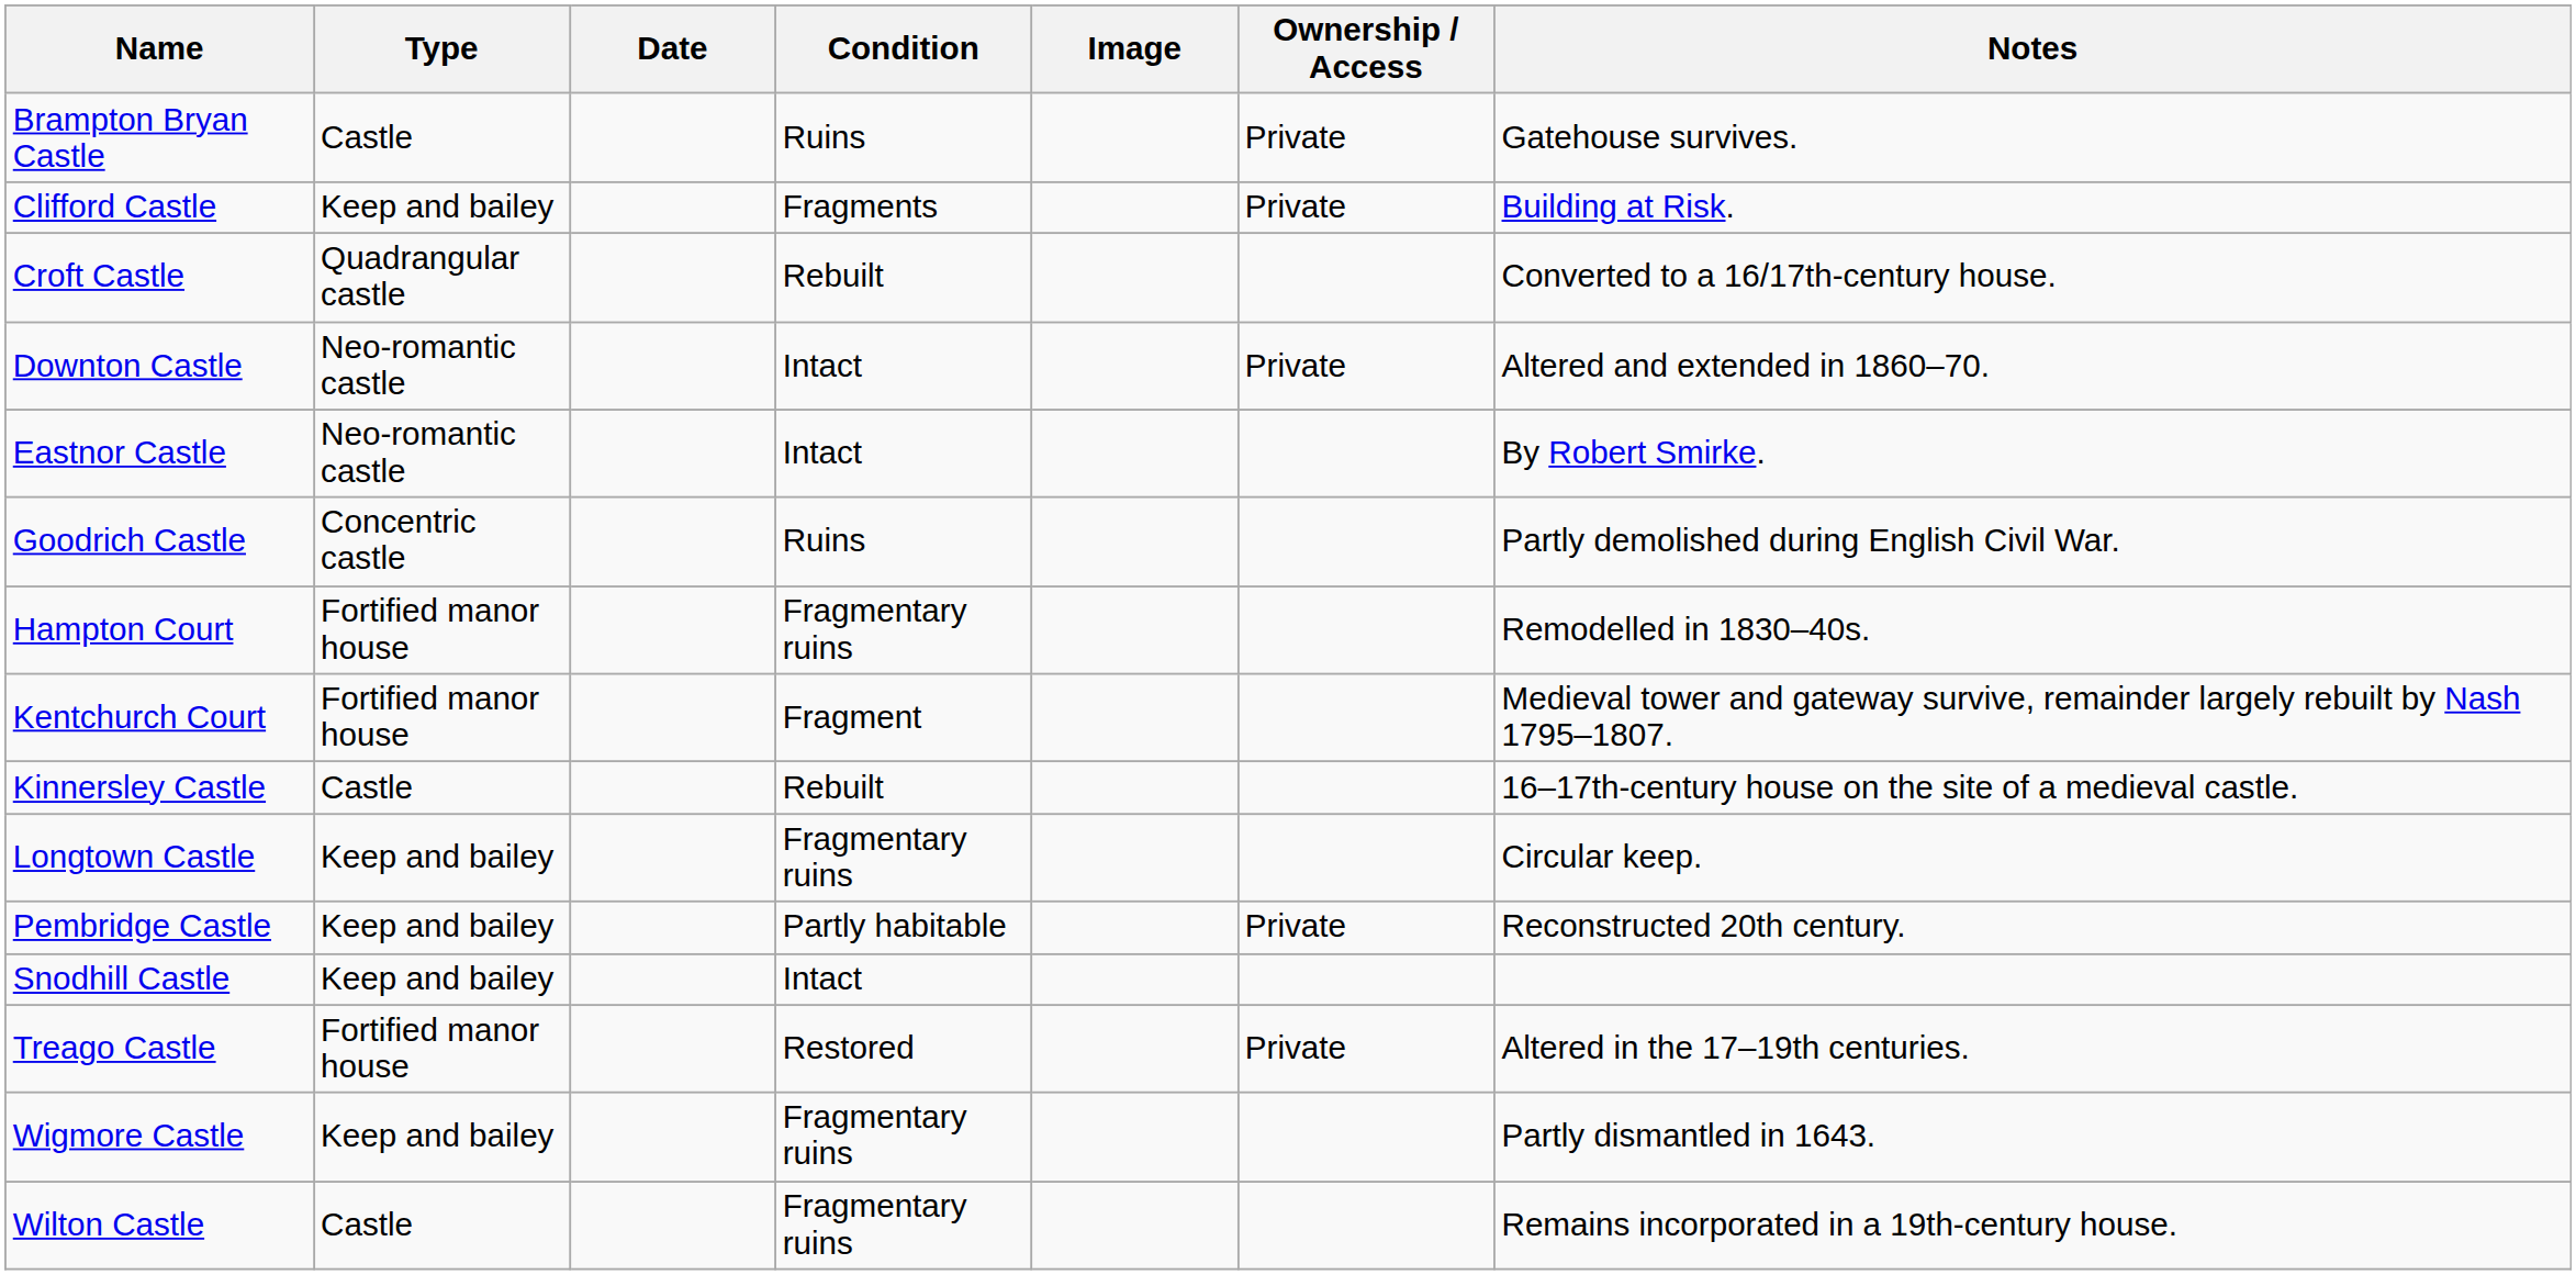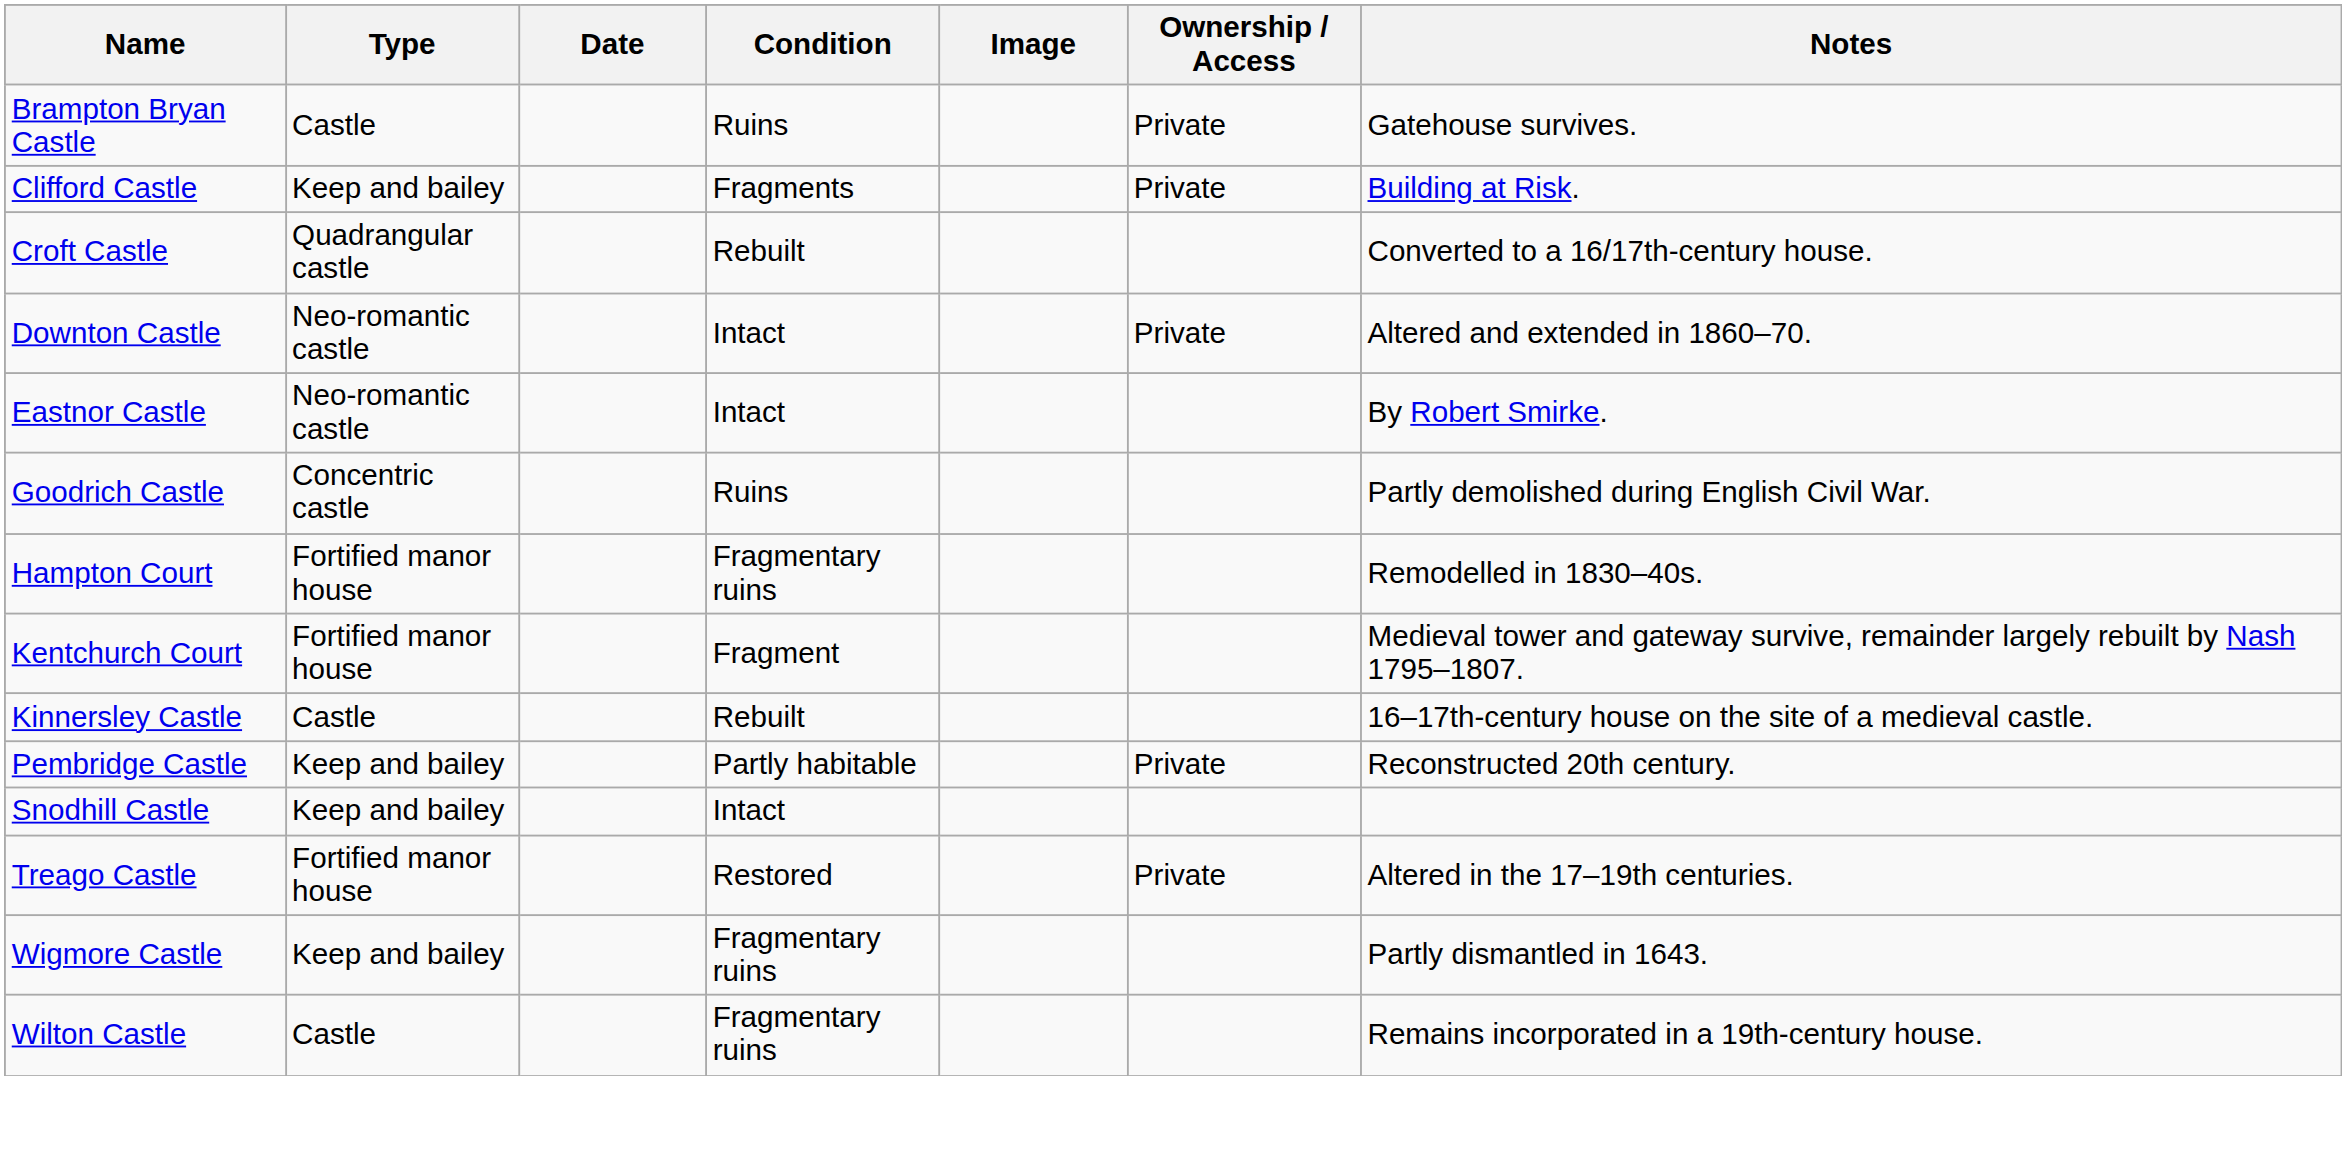- row: Longtown Castle | Keep and bailey | Fragmentary ruins | Circular keep.
